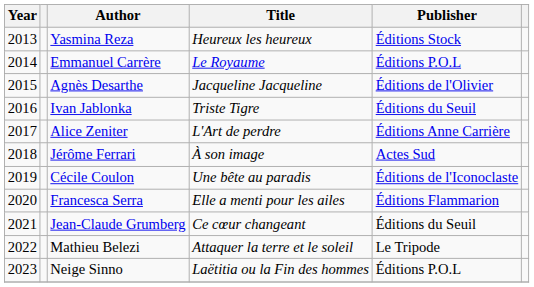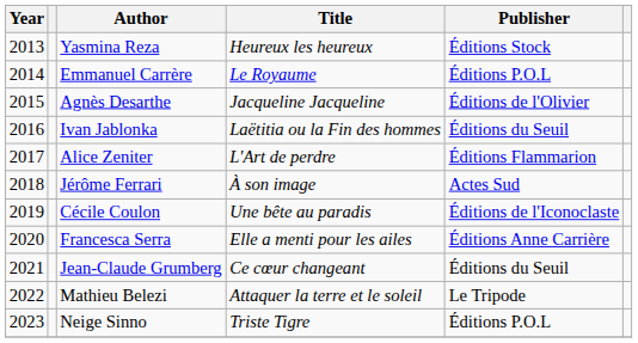Ivan Jablonka | Title: Triste Tigre -> Laëtitia ou la Fin des hommes
Alice Zeniter | Publisher: Éditions Anne Carrière -> Éditions Flammarion
Francesca Serra | Publisher: Éditions Flammarion -> Éditions Anne Carrière
Neige Sinno | Title: Laëtitia ou la Fin des hommes -> Triste Tigre
